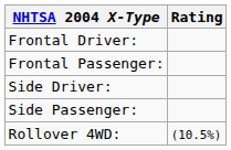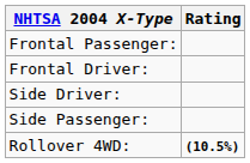rows swapped: Frontal Driver: <-> Frontal Passenger:
Rollover 4WD: | Rating: normal -> bold
